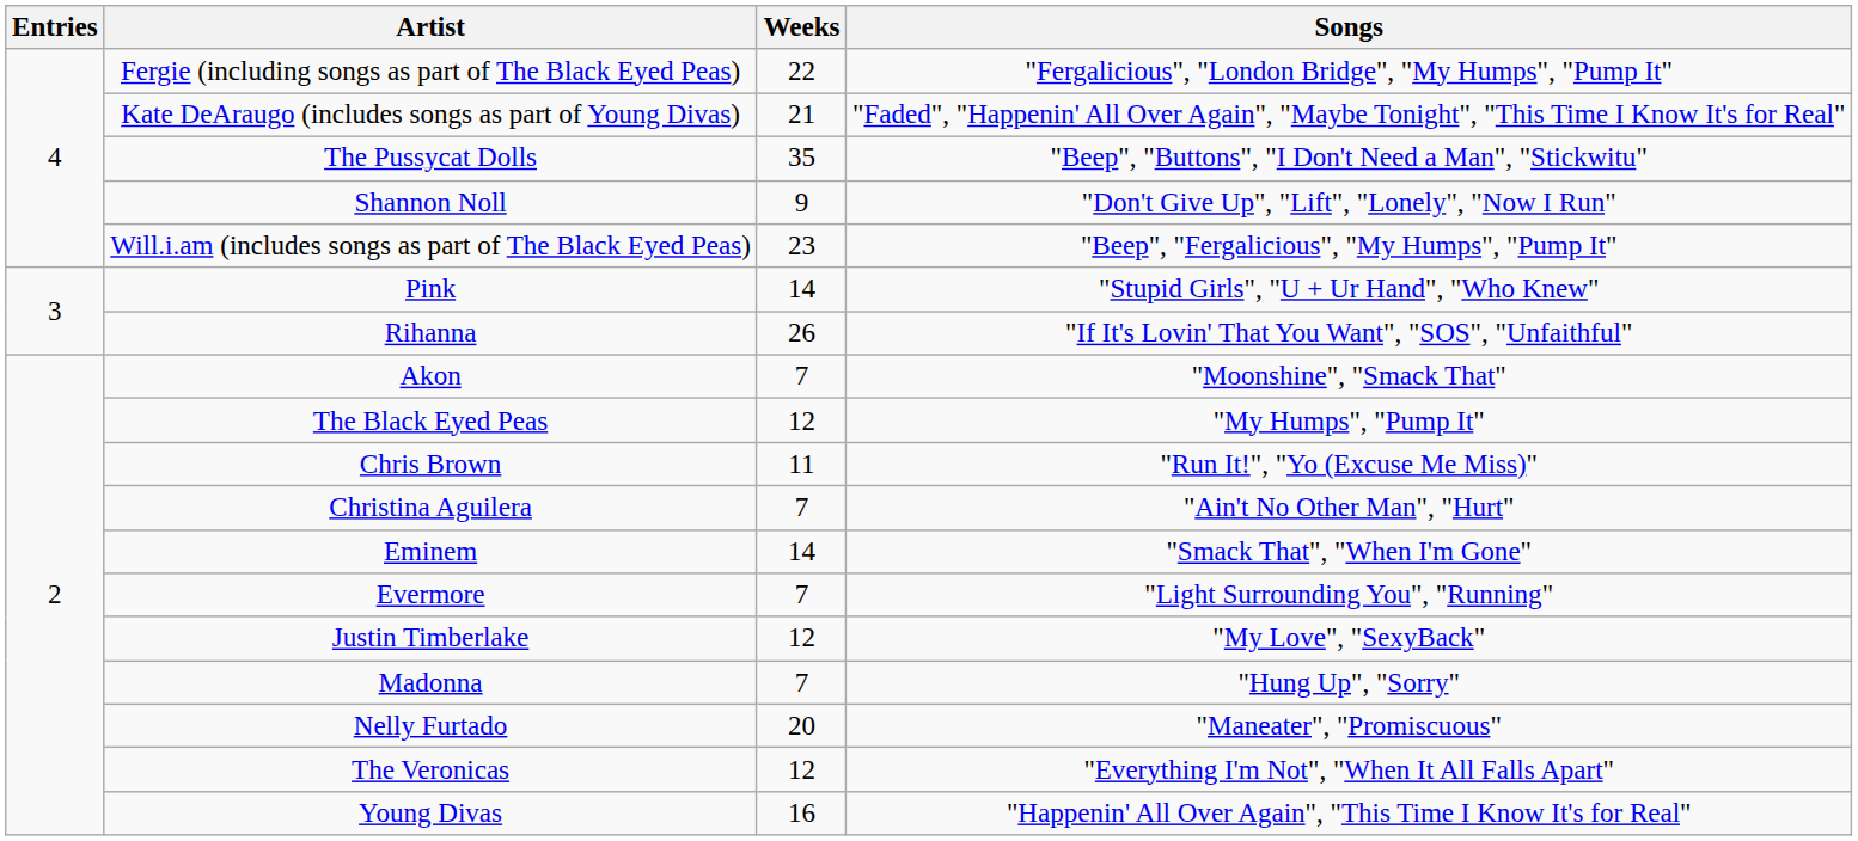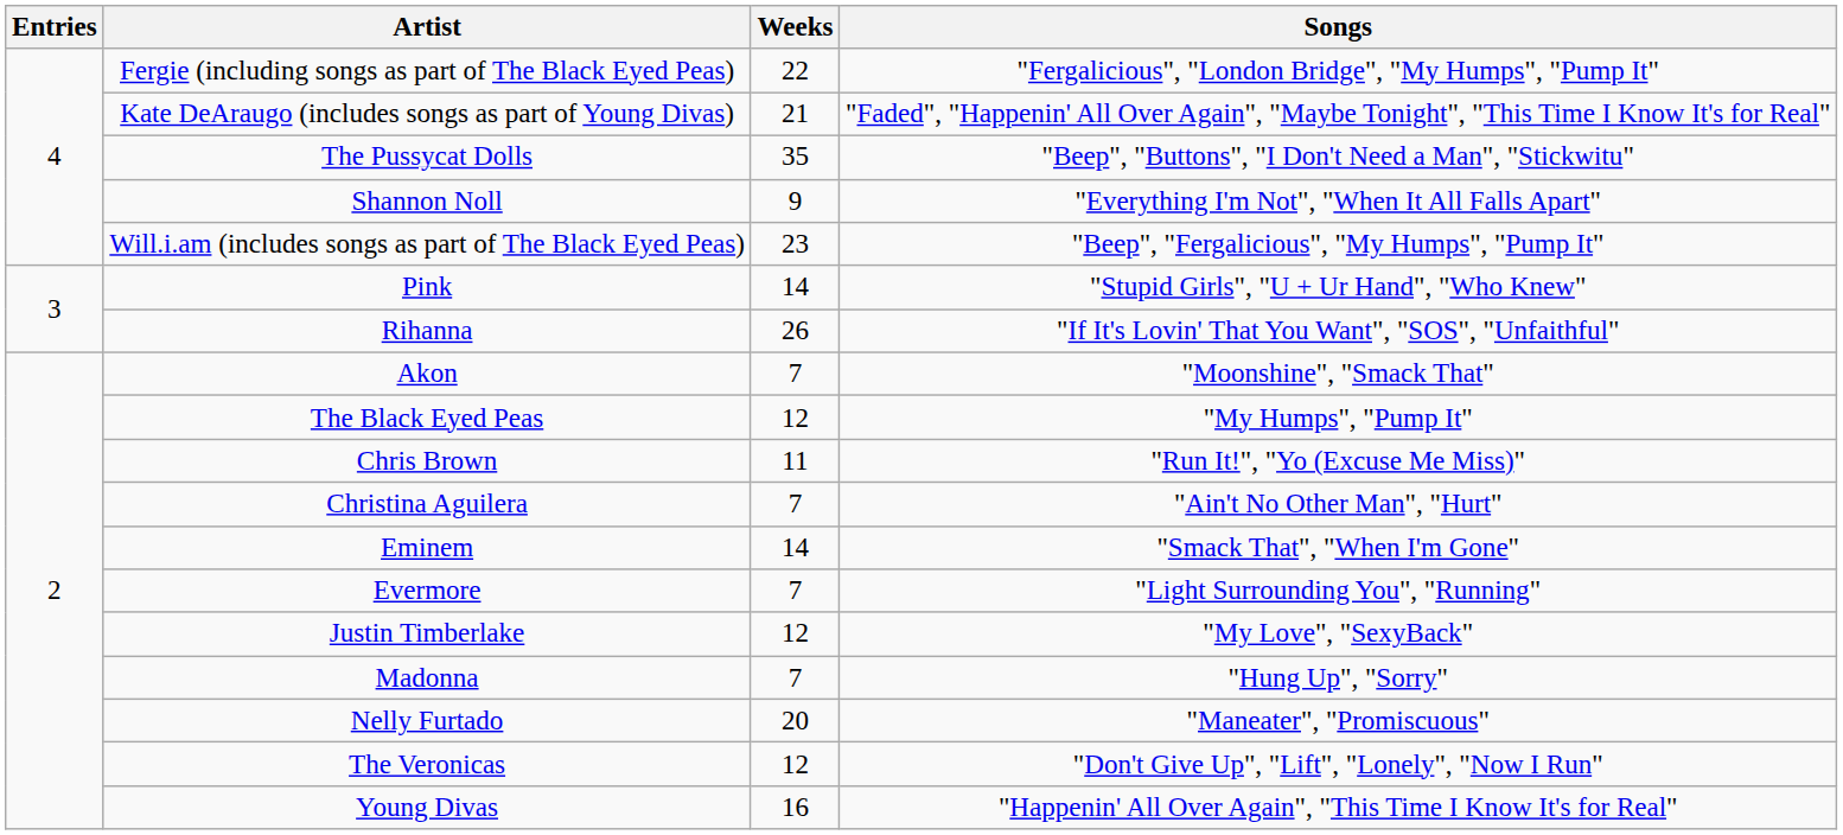Shannon Noll | Songs: "Don't Give Up", "Lift", "Lonely", "Now I Run" -> "Everything I'm Not", "When It All Falls Apart"
The Veronicas | Songs: "Everything I'm Not", "When It All Falls Apart" -> "Don't Give Up", "Lift", "Lonely", "Now I Run"
